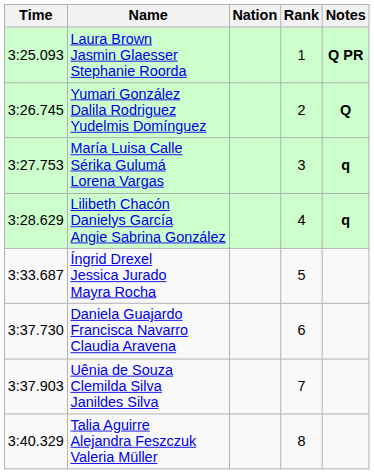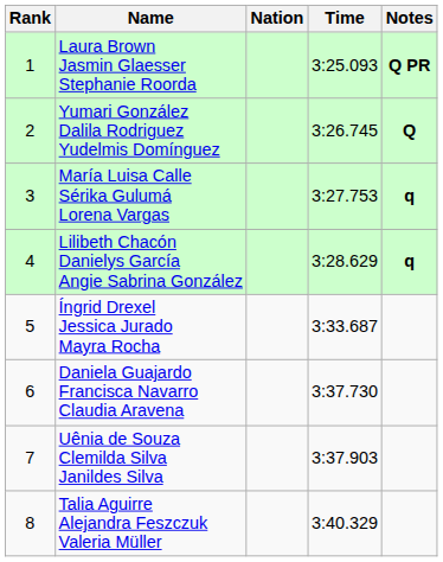columns swapped: Rank <-> Time
